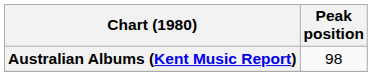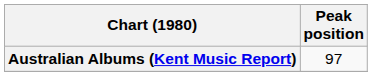Australian Albums (Kent Music Report) | Peak position: 98 -> 97
